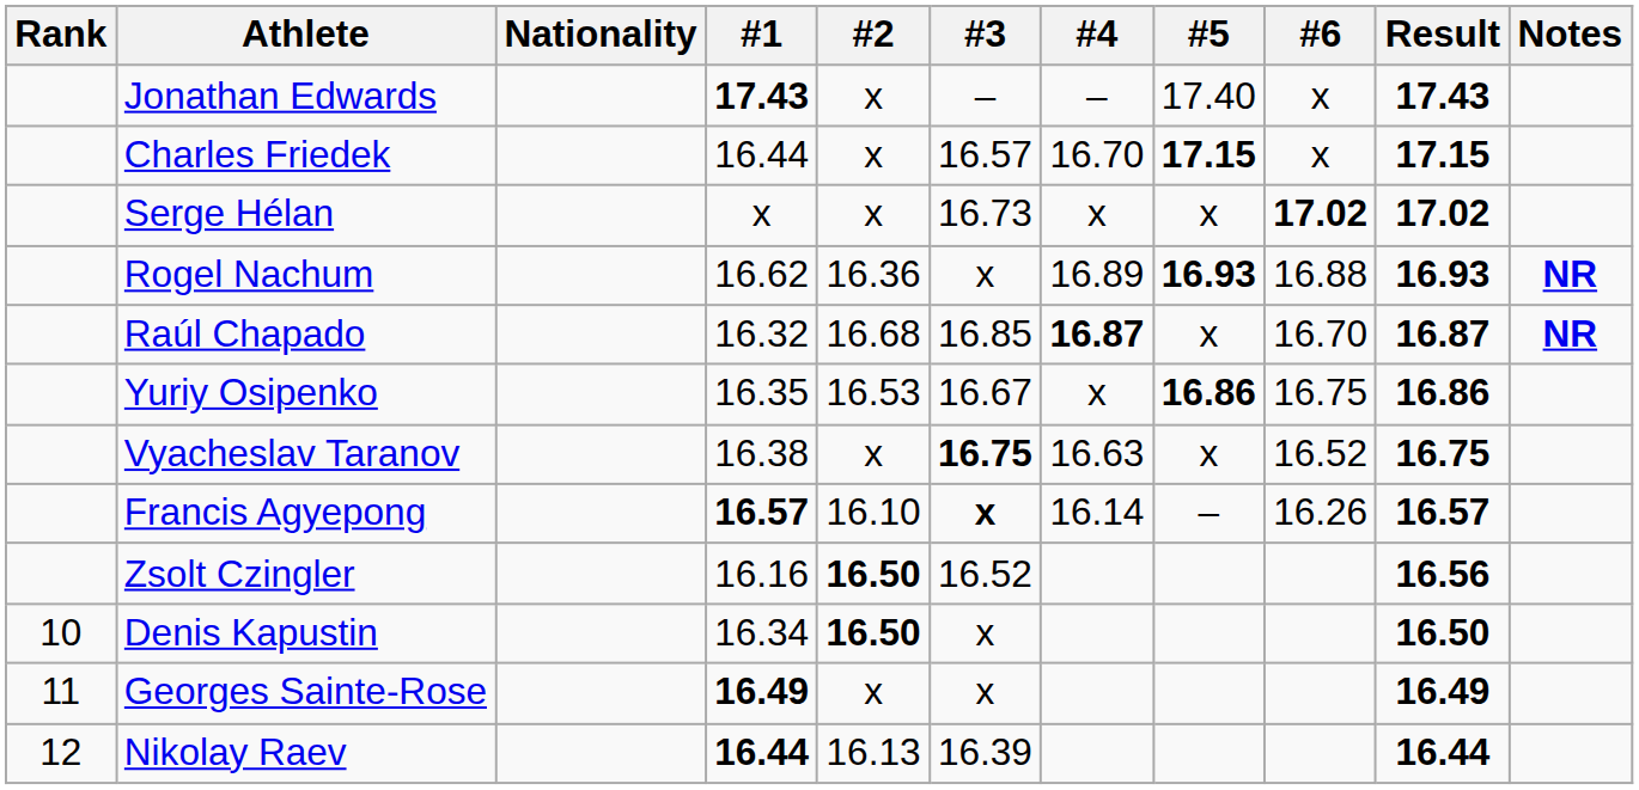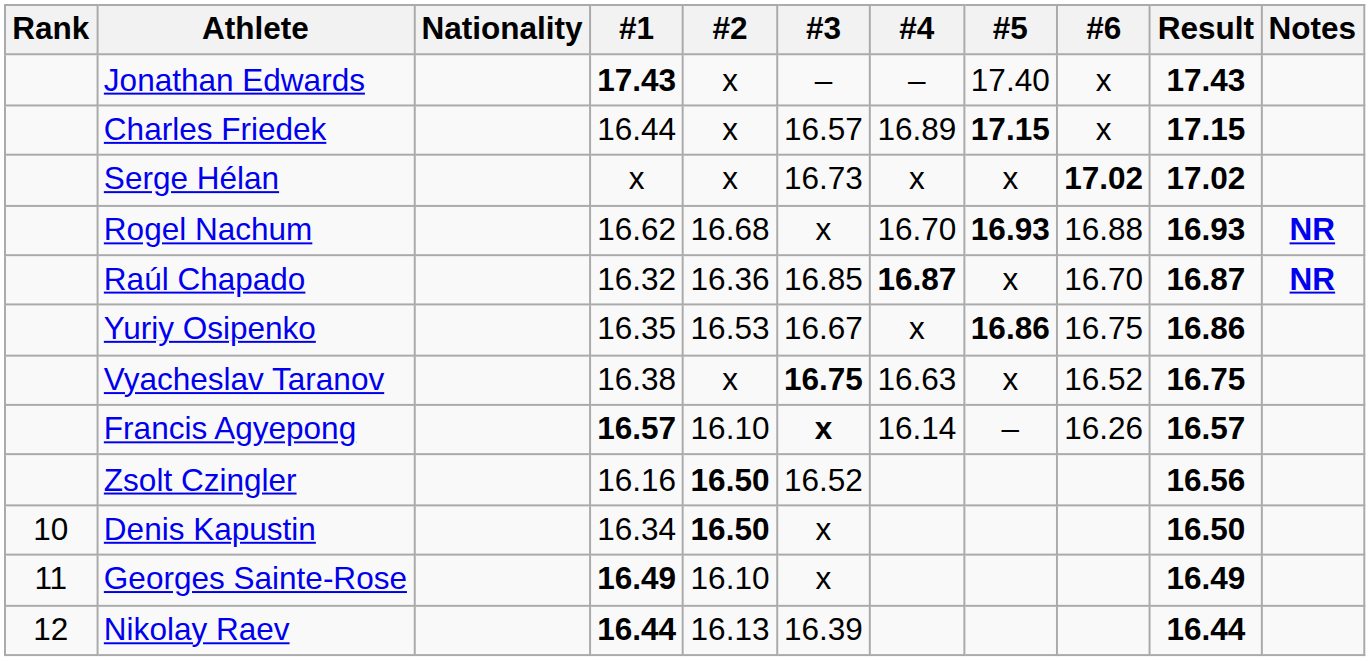Charles Friedek | #4: 16.70 -> 16.89
Rogel Nachum | #2: 16.36 -> 16.68
Rogel Nachum | #4: 16.89 -> 16.70
Raúl Chapado | #2: 16.68 -> 16.36
Georges Sainte-Rose | #2: x -> 16.10
